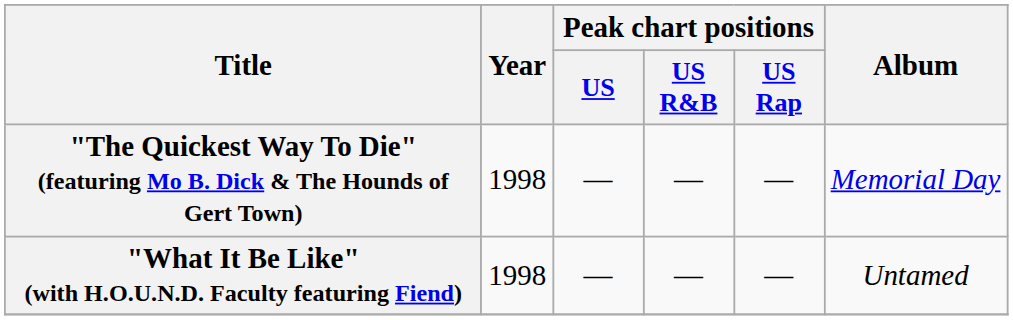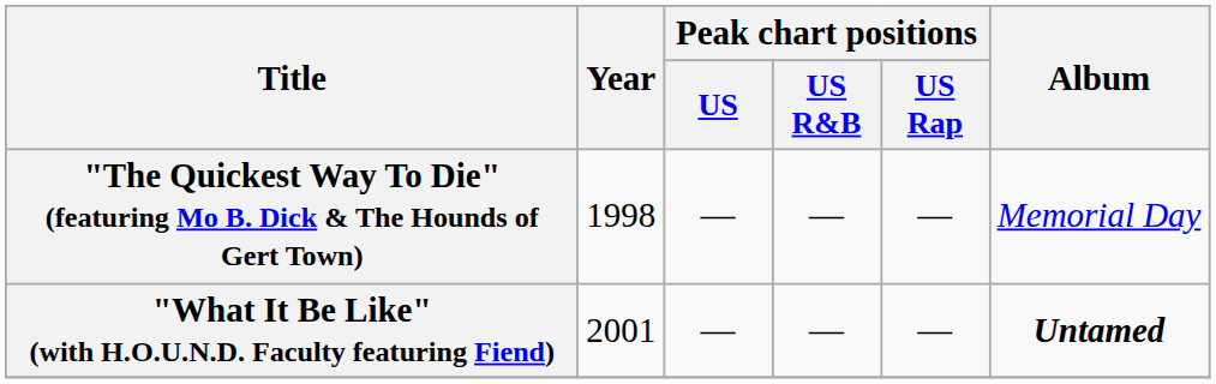"What It Be Like" (with H.O.U.N.D. Faculty featuring Fiend) | Year: 1998 -> 2001
"What It Be Like" (with H.O.U.N.D. Faculty featuring Fiend) | Album: normal -> bold
